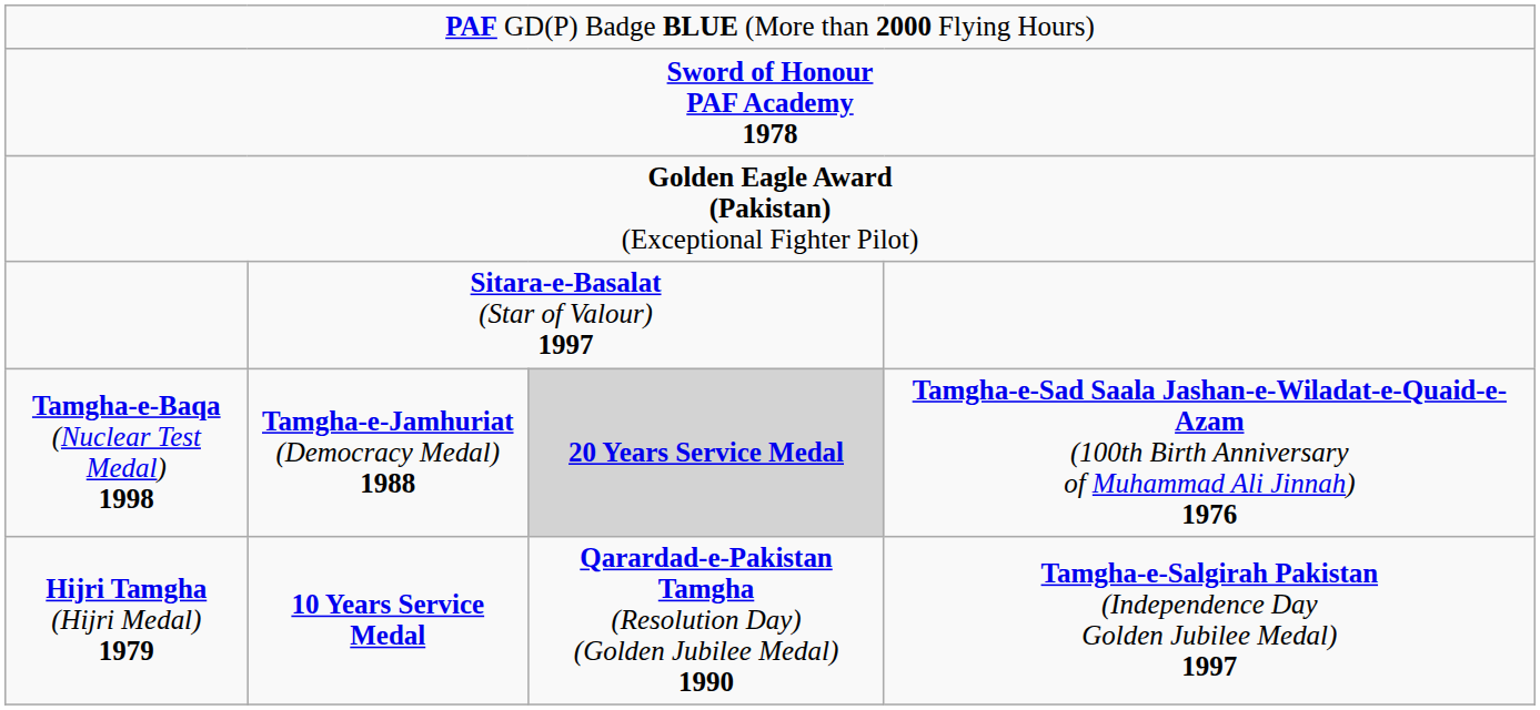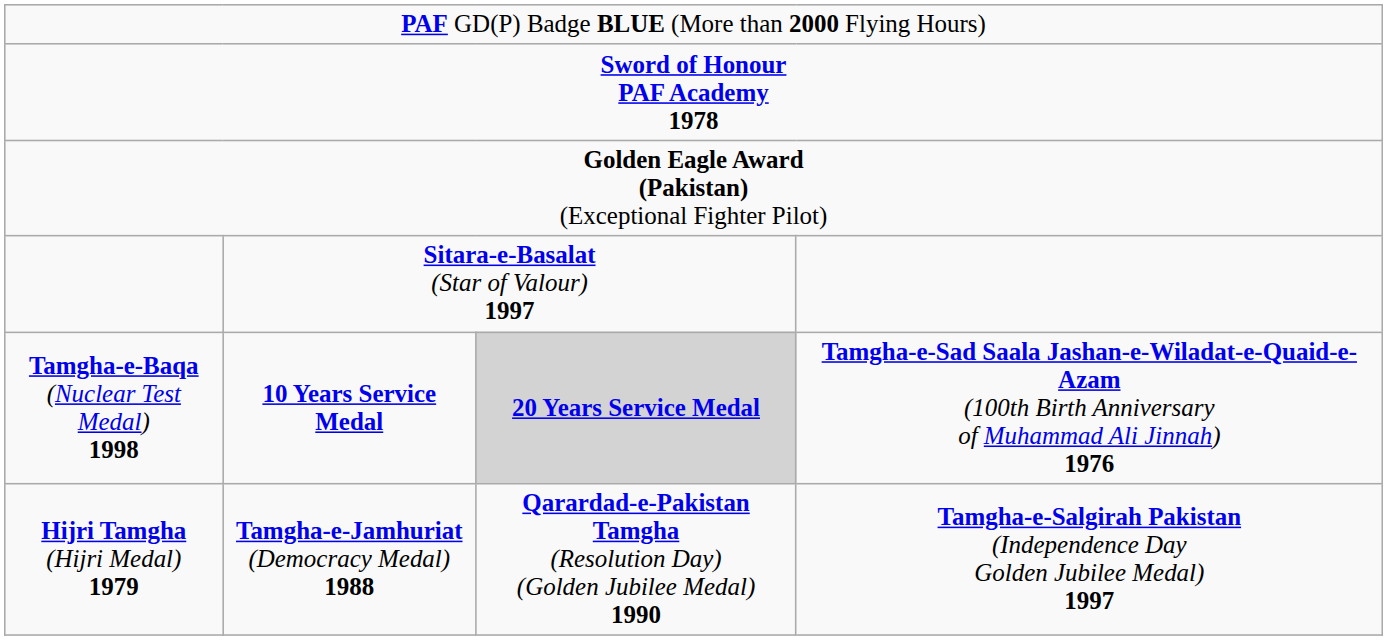Tamgha-e-Baqa (Nuclear Test Medal) 1998 | column 2: Tamgha-e-Jamhuriat (Democracy Medal) 1988 -> 10 Years Service Medal
Hijri Tamgha (Hijri Medal) 1979 | column 2: 10 Years Service Medal -> Tamgha-e-Jamhuriat (Democracy Medal) 1988
